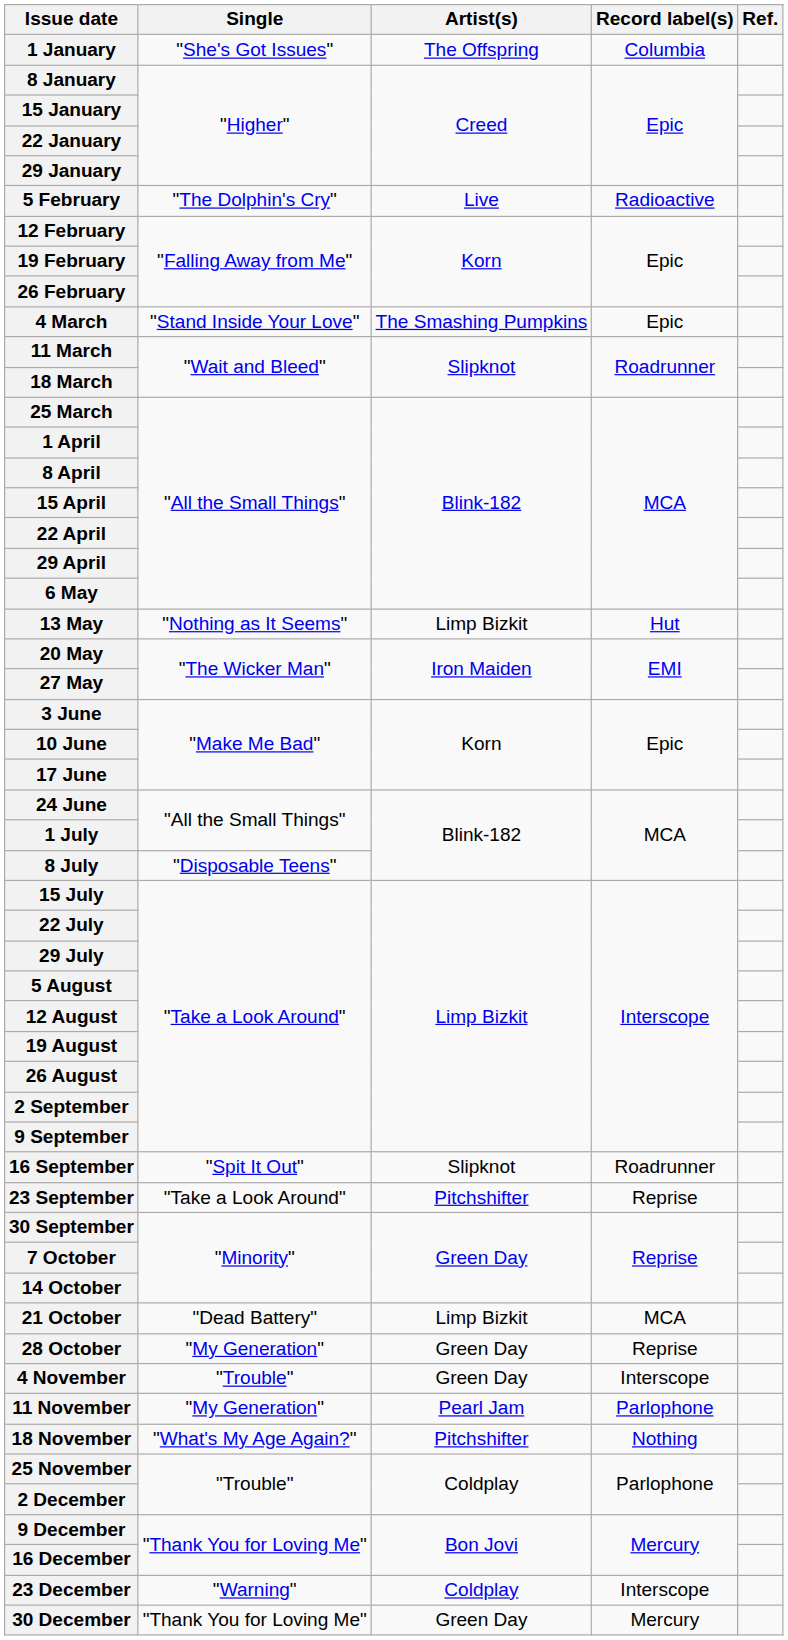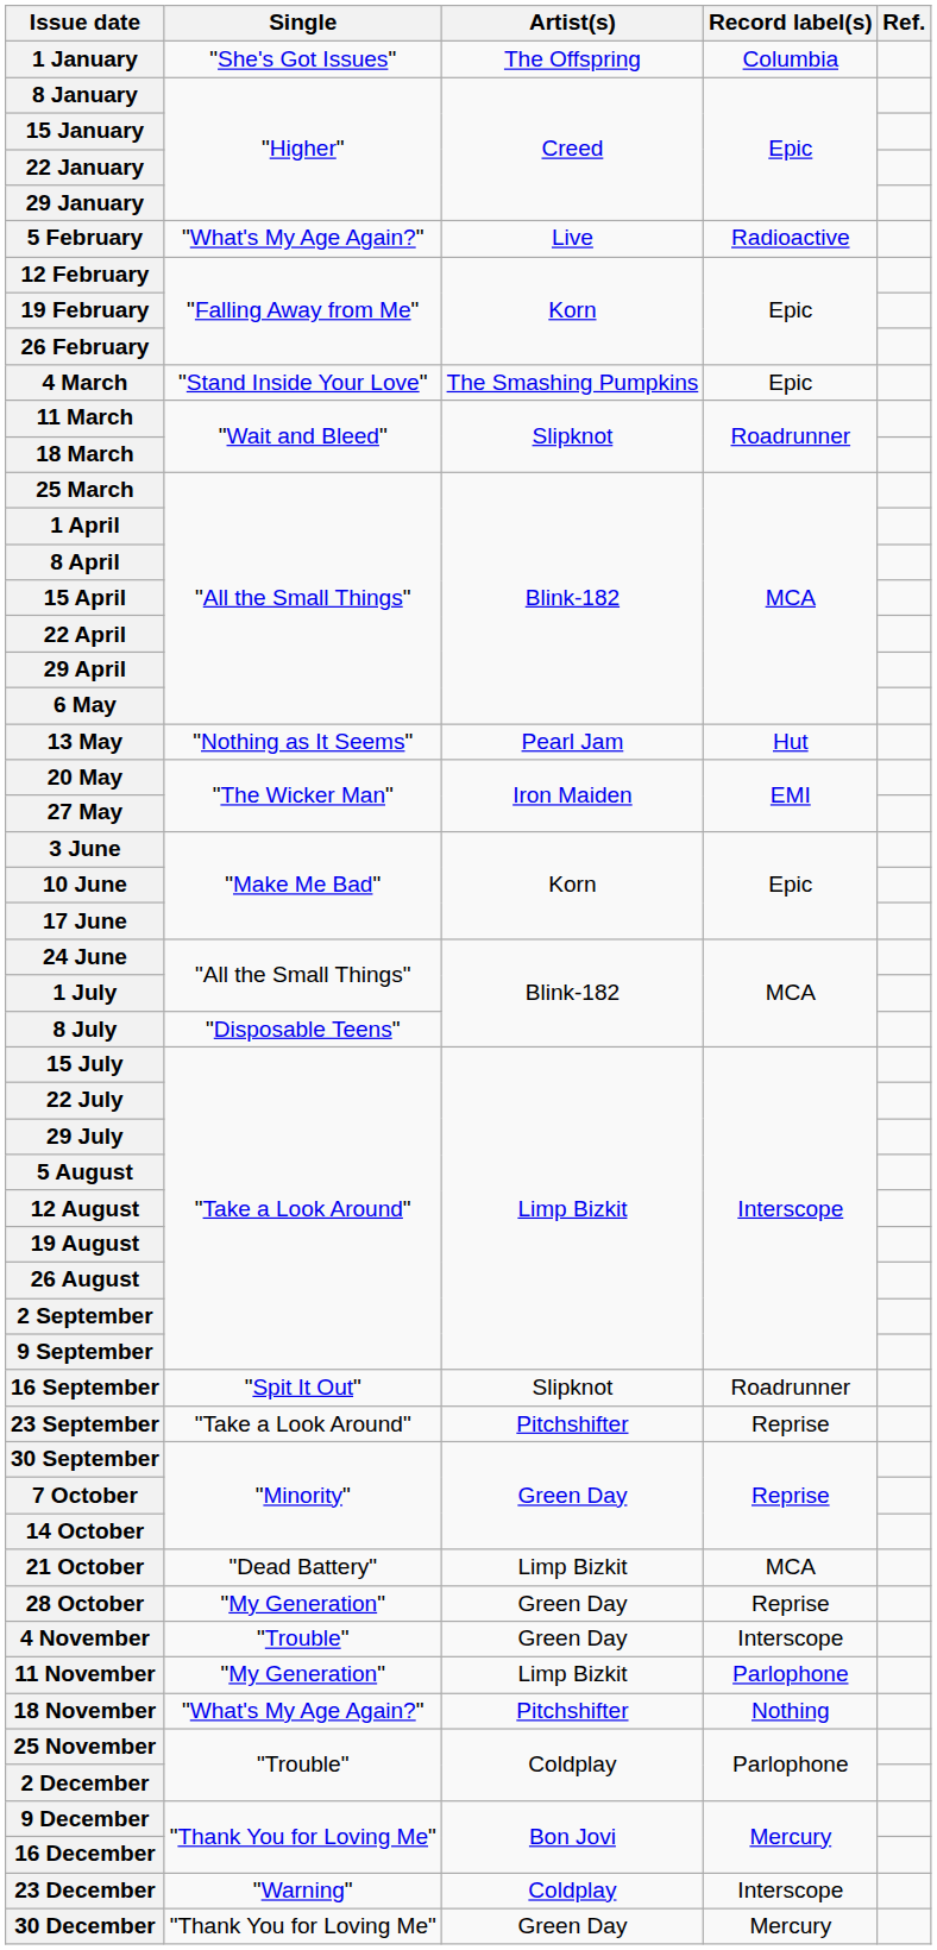5 February | Single: "The Dolphin's Cry" -> "What's My Age Again?"
13 May | Artist(s): Limp Bizkit -> Pearl Jam
11 November | Artist(s): Pearl Jam -> Limp Bizkit
